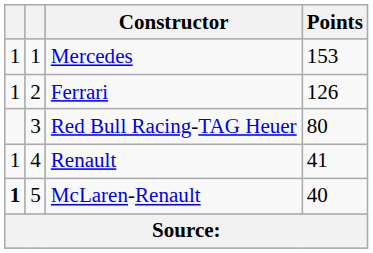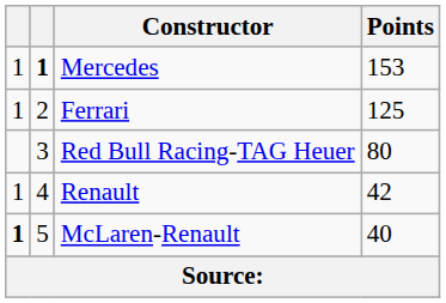Mercedes | column 2: normal -> bold
Ferrari | Points: 126 -> 125
Renault | Points: 41 -> 42
